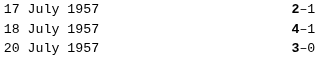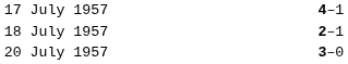17 July 1957 | column 3: 2–1 -> 4–1
18 July 1957 | column 3: 4–1 -> 2–1
